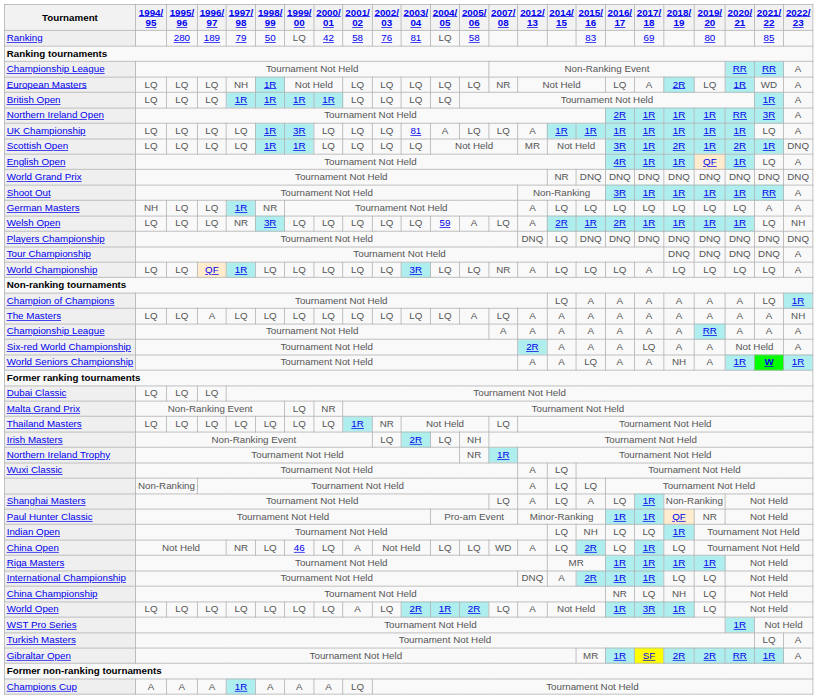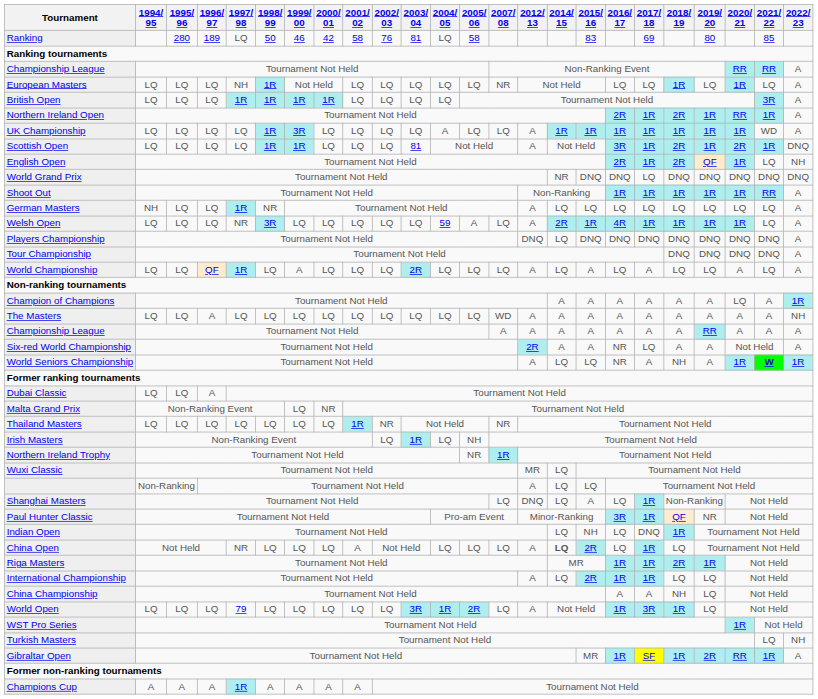Ranking | 1997/ 98: 79 -> LQ
Ranking | 1999/ 00: LQ -> 46
European Masters | 2017/ 18: A -> LQ
European Masters | 2018/ 19: 2R -> 1R
European Masters | 2021/ 22: WD -> LQ
British Open | 2021/ 22: 1R -> 3R
Northern Ireland Open | 2018/ 19: 1R -> 2R
Northern Ireland Open | 2021/ 22: 3R -> 1R
UK Championship | 2003/ 04: 81 -> LQ
UK Championship | 2021/ 22: LQ -> WD
Scottish Open | 2003/ 04: LQ -> 81
Scottish Open | 2012/ 13: MR -> A
English Open | 2016/ 17: 4R -> 2R
English Open | 2018/ 19: 1R -> 2R
English Open | 2022/ 23: A -> NH
World Grand Prix | 2017/ 18: DNQ -> LQ
Shoot Out | 2016/ 17: 3R -> 1R
German Masters | 2021/ 22: A -> LQ
Welsh Open | 2016/ 17: 2R -> 4R
Welsh Open | 2022/ 23: NH -> A
Players Championship | 2022/ 23: DNQ -> A
World Championship | 1999/ 00: LQ -> A
World Championship | 2003/ 04: 3R -> 2R
World Championship | 2007/ 08: NR -> LQ
World Championship | 2015/ 16: LQ -> A
World Championship | 2020/ 21: LQ -> A
Champion of Champions | 2014/ 15: LQ -> A
Champion of Champions | 2020/ 21: A -> LQ
Champion of Champions | 2021/ 22: LQ -> A
The Masters | 2005/ 06: A -> LQ
The Masters | 2007/ 08: LQ -> WD
Six-red World Championship | 2016/ 17: A -> NR
World Seniors Championship | 2014/ 15: A -> LQ
World Seniors Championship | 2016/ 17: A -> NR
Dubai Classic | 1996/ 97: LQ -> A
Thailand Masters | 2007/ 08: LQ -> NR
Irish Masters | 2003/ 04: 2R -> 1R
Wuxi Classic | 2012/ 13: A -> MR
Shanghai Masters | 2012/ 13: A -> DNQ
Paul Hunter Classic | 2016/ 17: 1R -> 3R
Indian Open | 2017/ 18: LQ -> DNQ
China Open | 1999/ 00: 46 -> LQ
China Open | 2007/ 08: WD -> LQ
China Open | 2014/ 15: normal -> bold
Riga Masters | 2018/ 19: 1R -> 2R
International Championship | 2012/ 13: DNQ -> A
International Championship | 2014/ 15: A -> LQ
China Championship | 2016/ 17: NR -> A
China Championship | 2017/ 18: LQ -> A
World Open | 1997/ 98: LQ -> 79
World Open | 2001/ 02: A -> LQ
World Open | 2003/ 04: 2R -> 3R
Turkish Masters | 2022/ 23: A -> NH
Gibraltar Open | 2018/ 19: 2R -> 1R
Champions Cup | 2001/ 02: LQ -> A
